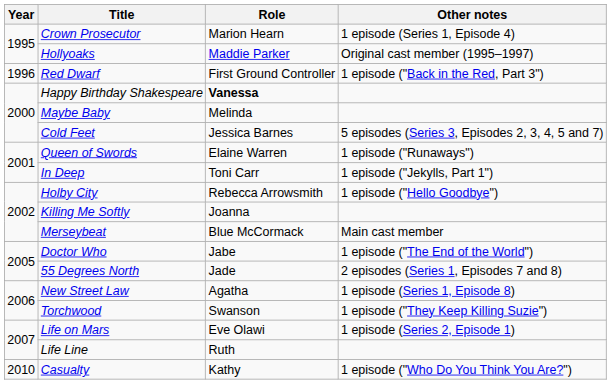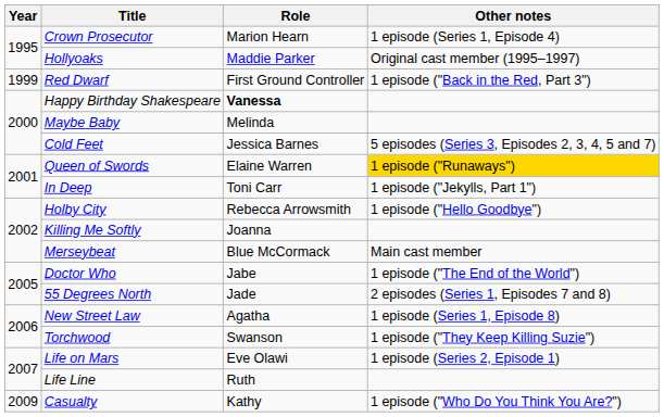Red Dwarf | Year: 1996 -> 1999
Queen of Swords | Other notes: no background -> gold background
Casualty | Year: 2010 -> 2009
